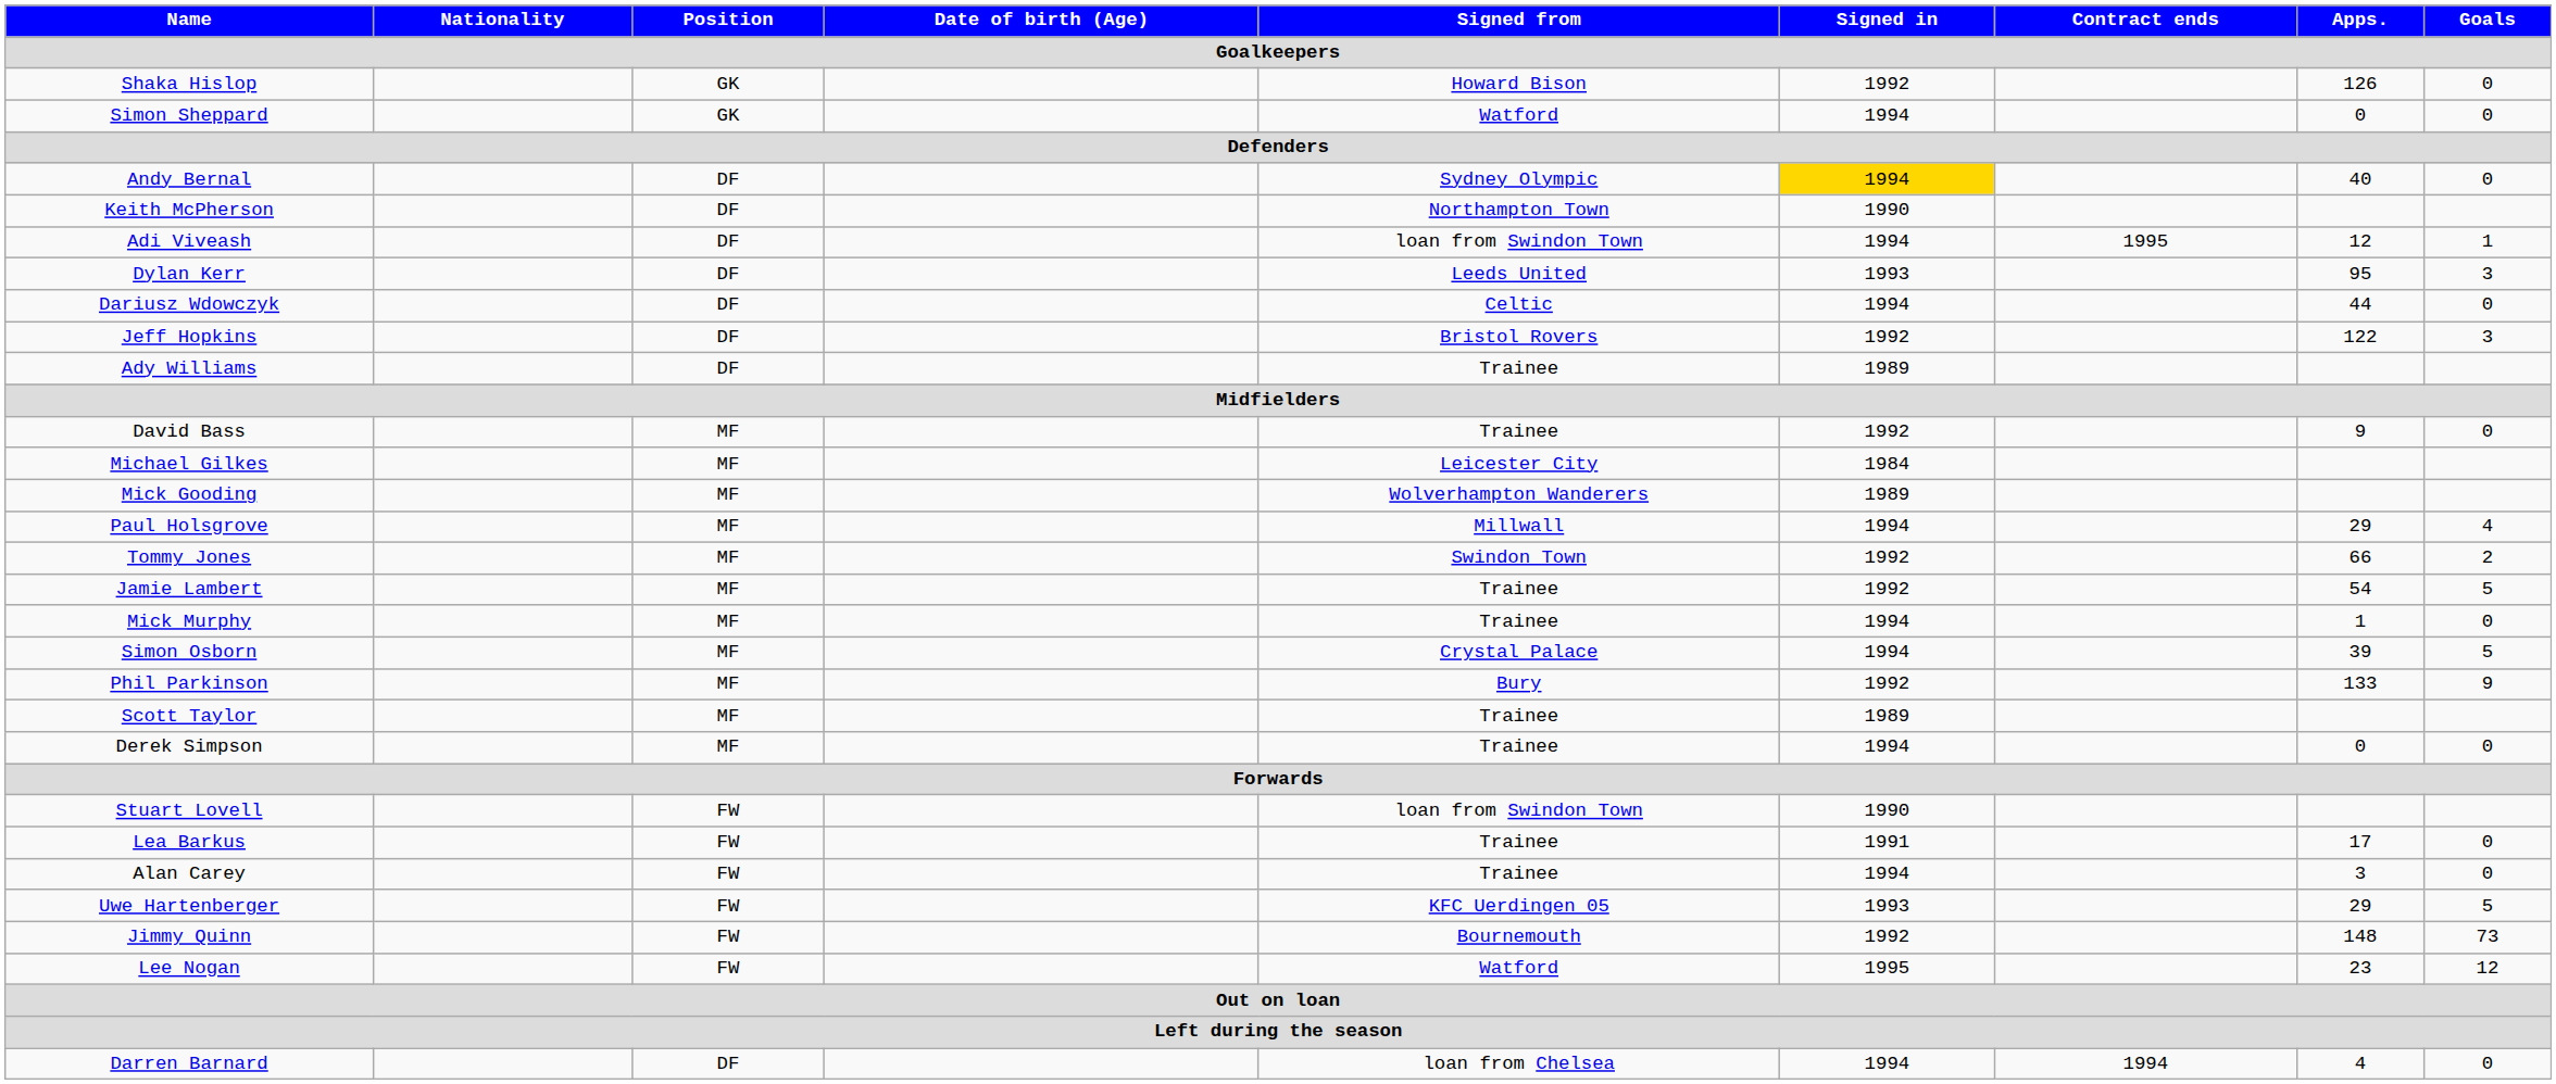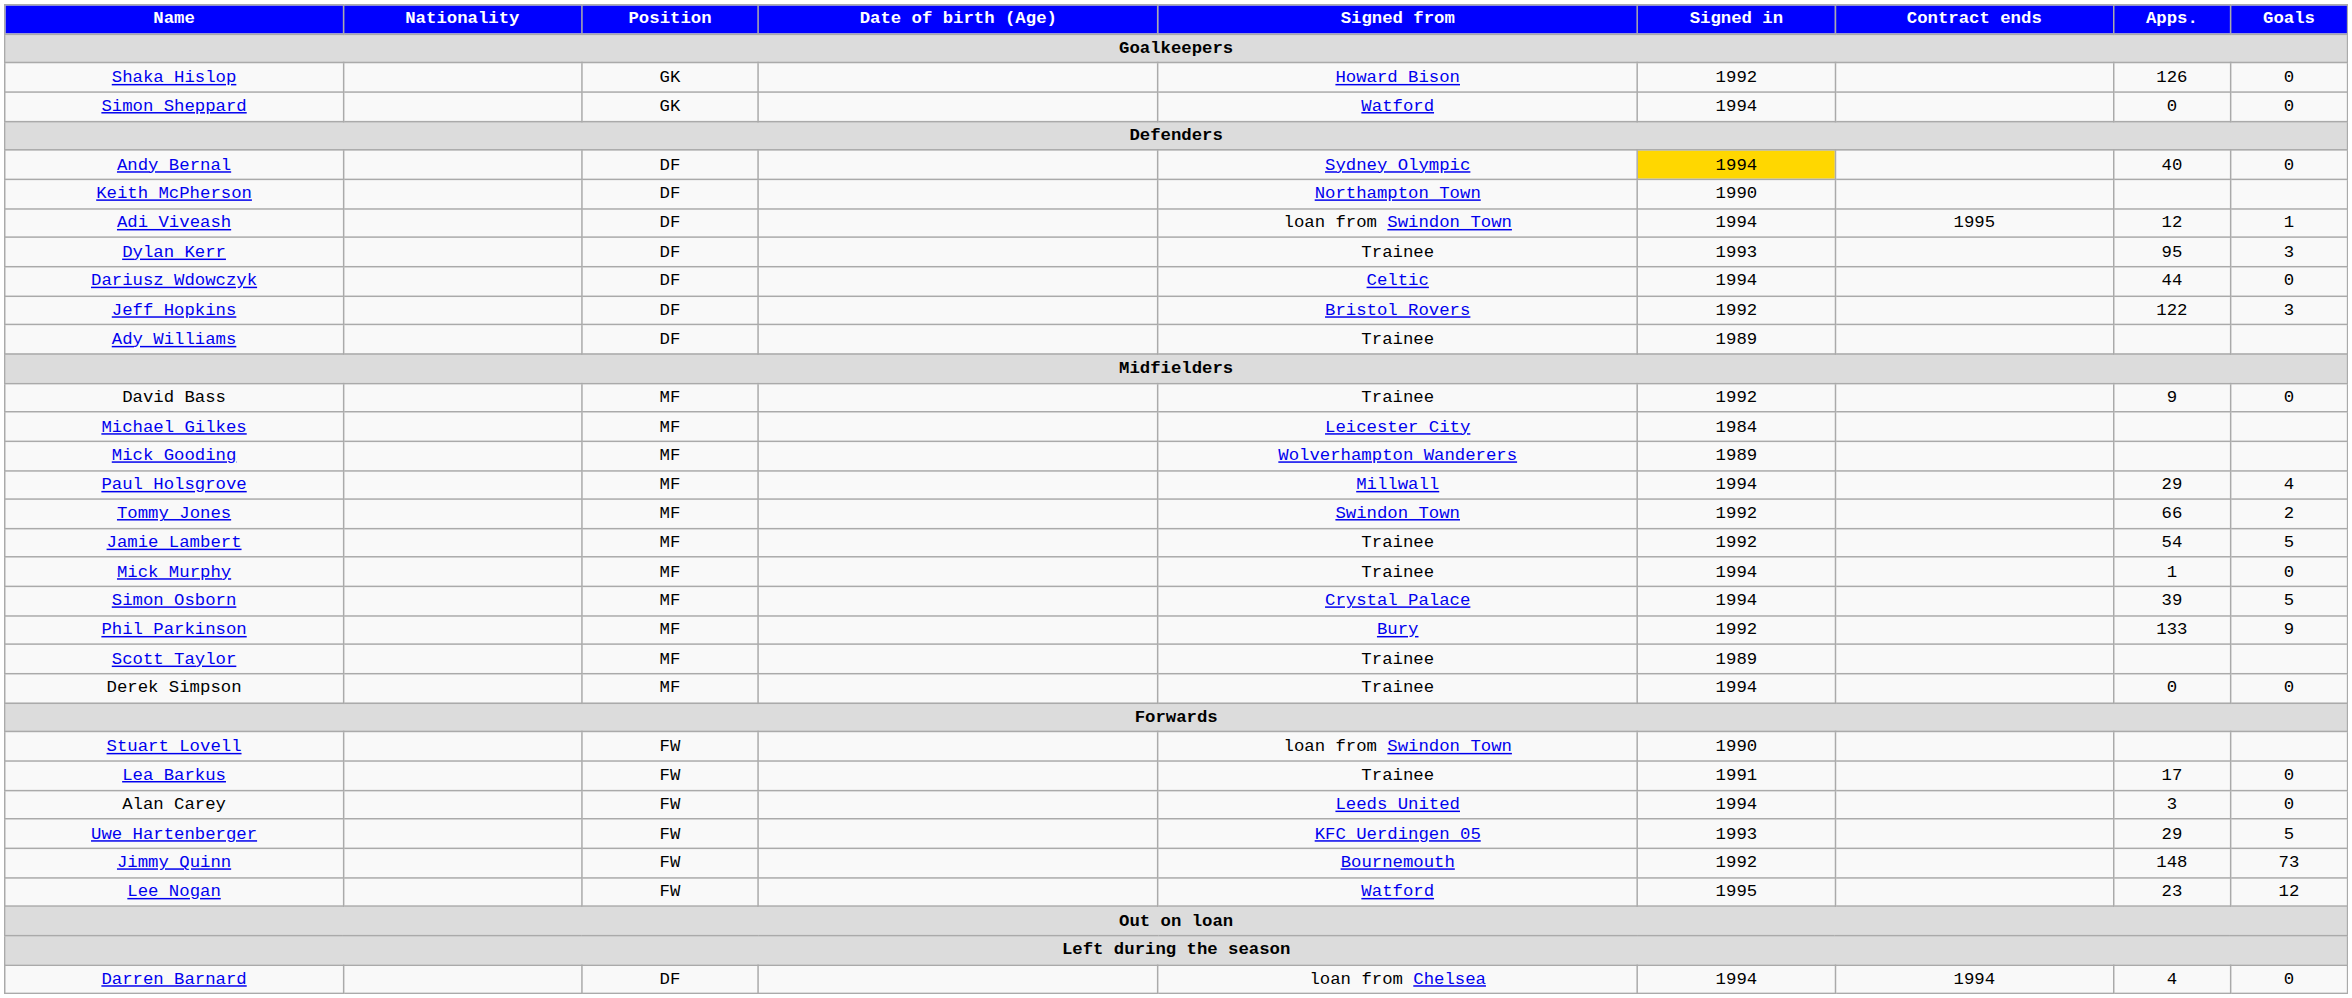Dylan Kerr | Signed from: Leeds United -> Trainee
Alan Carey | Signed from: Trainee -> Leeds United
